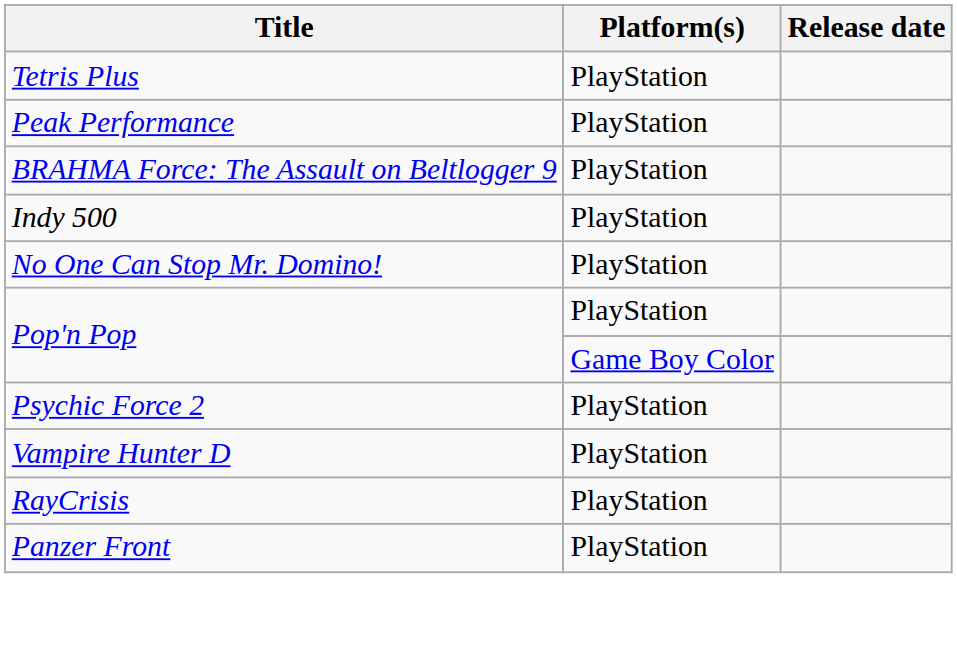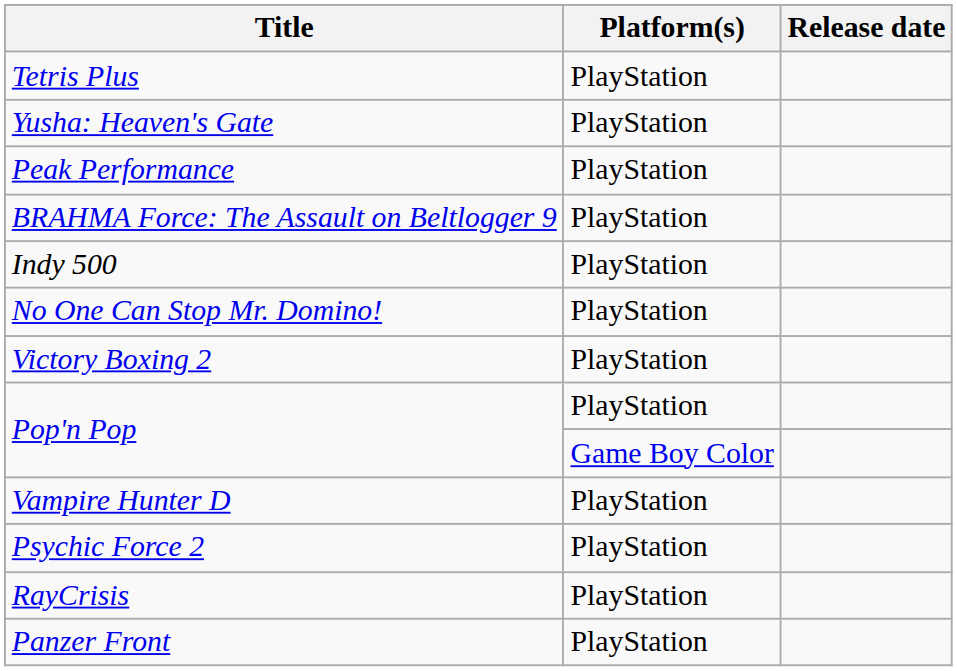+ row: Yusha: Heaven's Gate | PlayStation
+ row: Victory Boxing 2 | PlayStation
rows swapped: Psychic Force 2 <-> Vampire Hunter D
